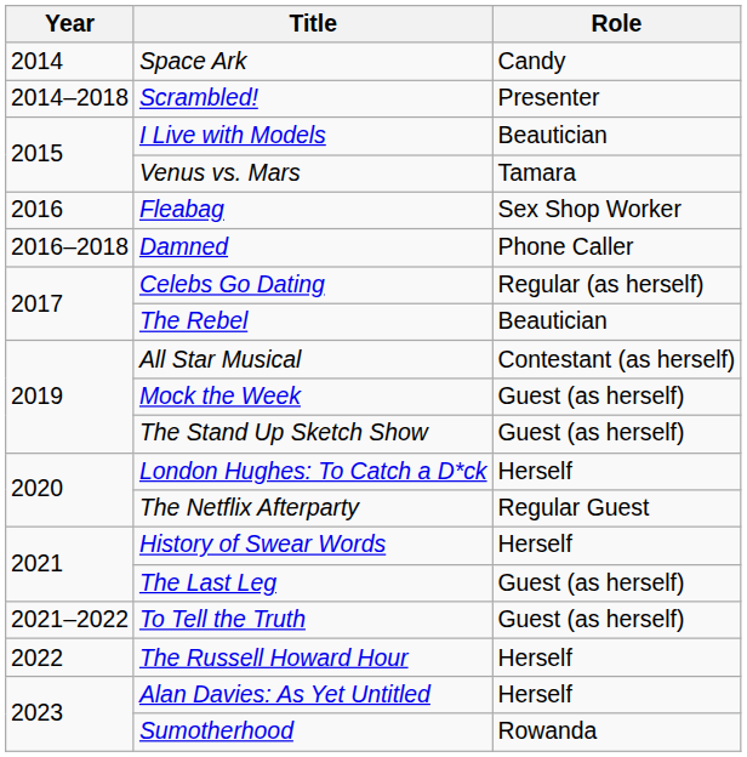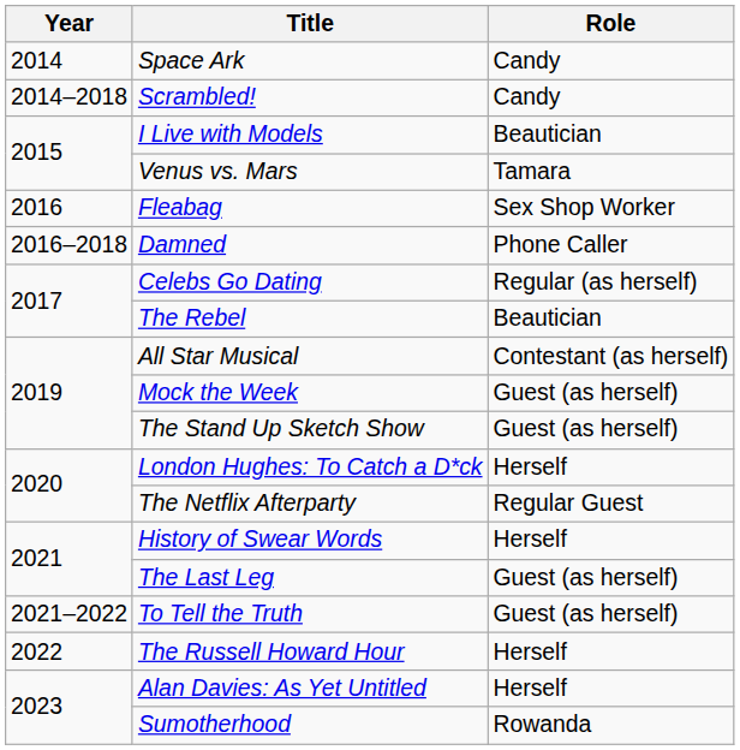Scrambled! | Role: Presenter -> Candy
